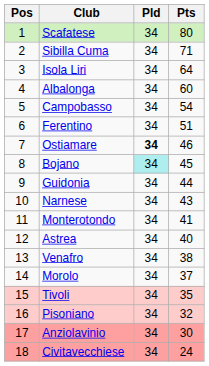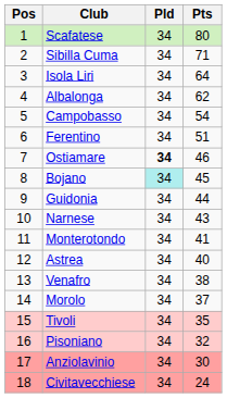Albalonga | Pts: 60 -> 62
